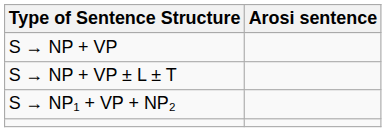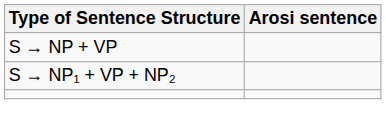- row: S → NP + VP ± L ± T
